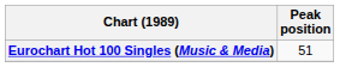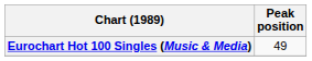Eurochart Hot 100 Singles (Music & Media) | Peak position: 51 -> 49
